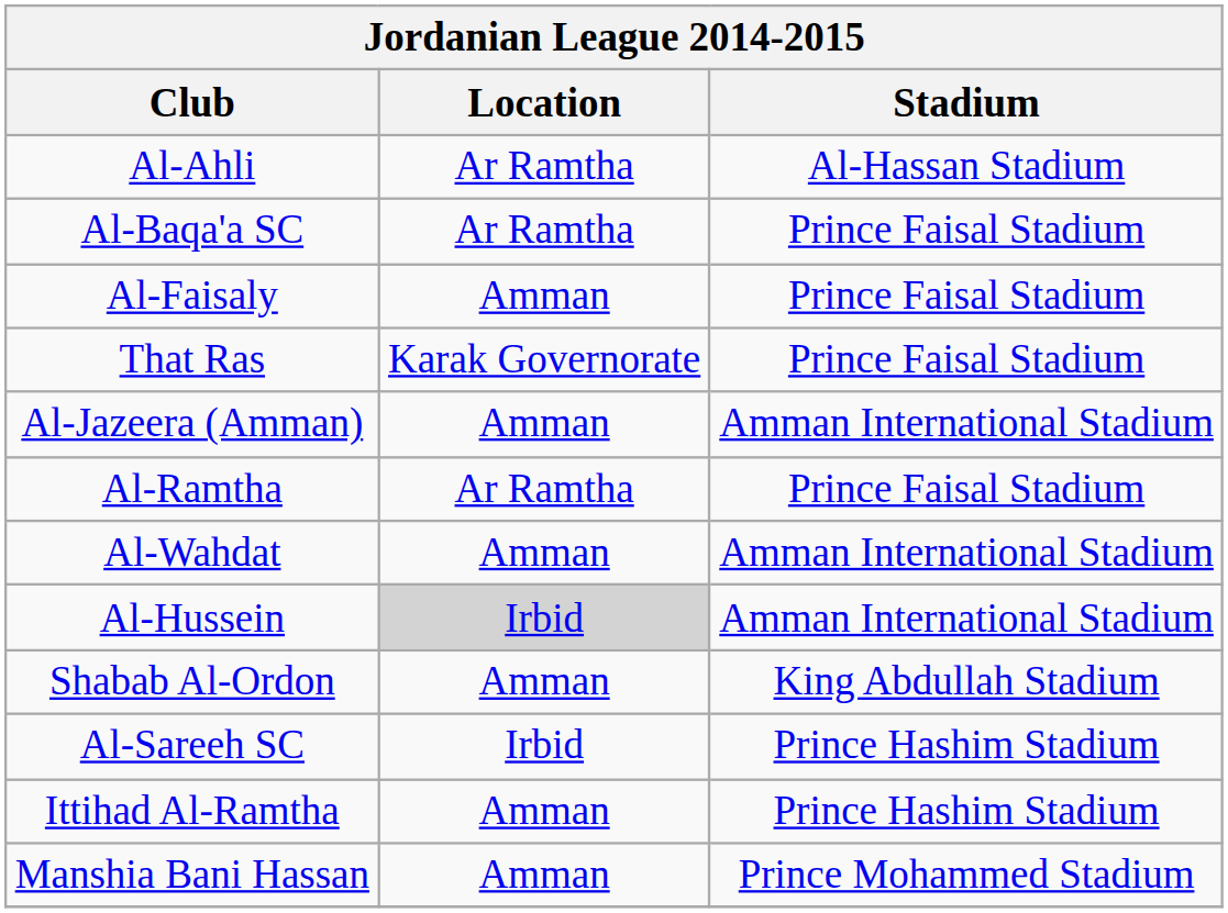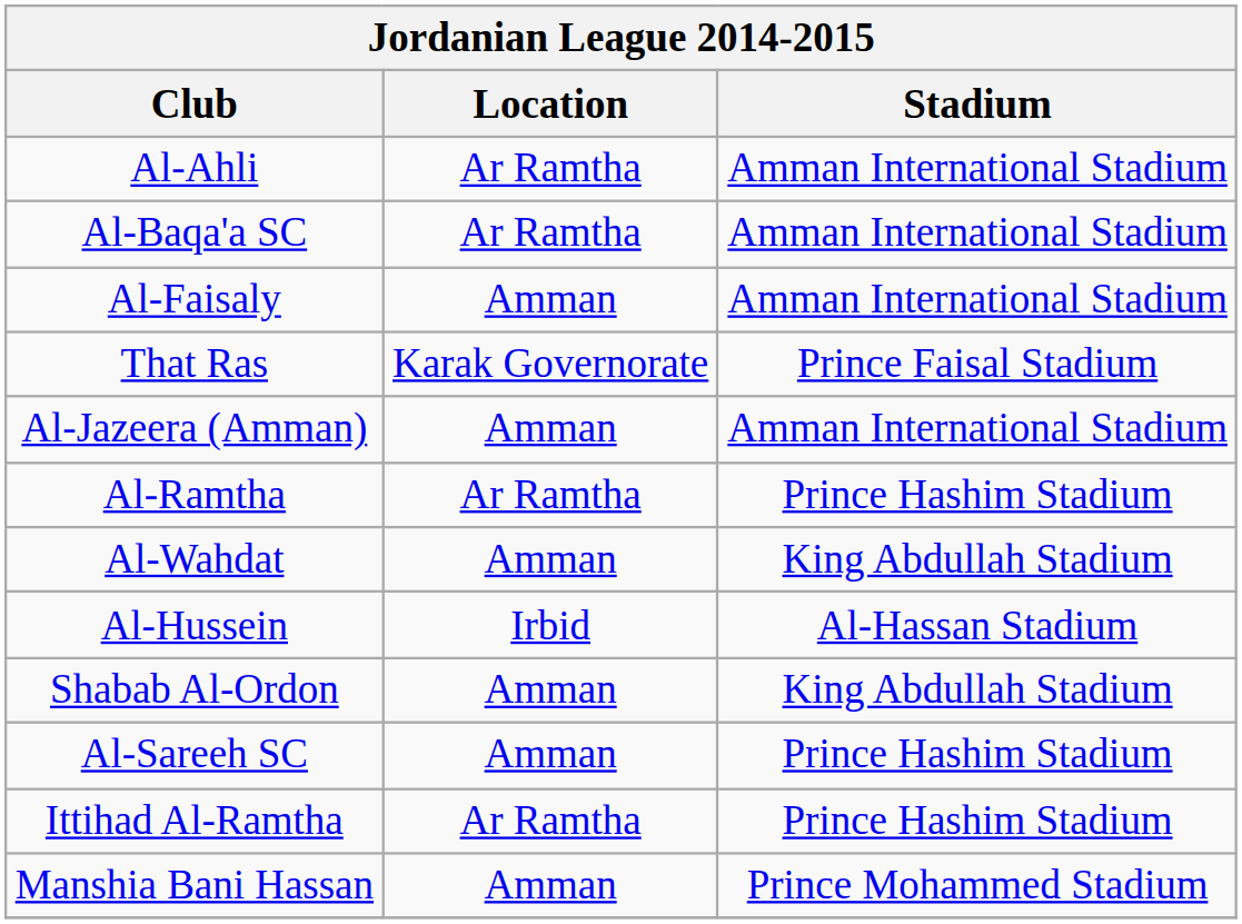Al-Ahli | Stadium: Al-Hassan Stadium -> Amman International Stadium
Al-Baqa'a SC | Stadium: Prince Faisal Stadium -> Amman International Stadium
Al-Faisaly | Stadium: Prince Faisal Stadium -> Amman International Stadium
Al-Ramtha | Stadium: Prince Faisal Stadium -> Prince Hashim Stadium
Al-Wahdat | Stadium: Amman International Stadium -> King Abdullah Stadium
Al-Hussein | Location: lightgrey background -> no background
Al-Hussein | Stadium: Amman International Stadium -> Al-Hassan Stadium
Al-Sareeh SC | Location: Irbid -> Amman
Ittihad Al-Ramtha | Location: Amman -> Ar Ramtha
